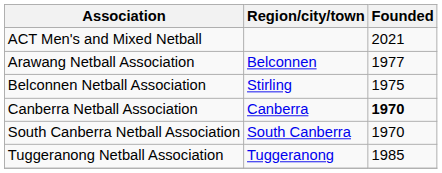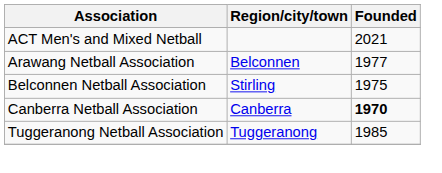- row: South Canberra Netball Association | South Canberra | 1970
